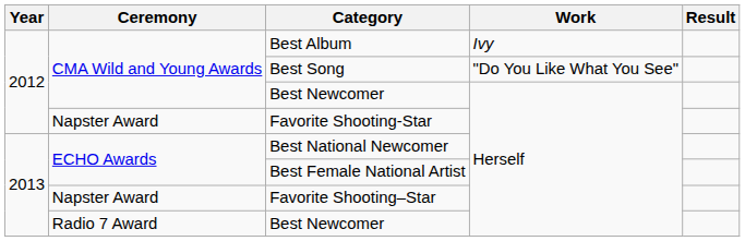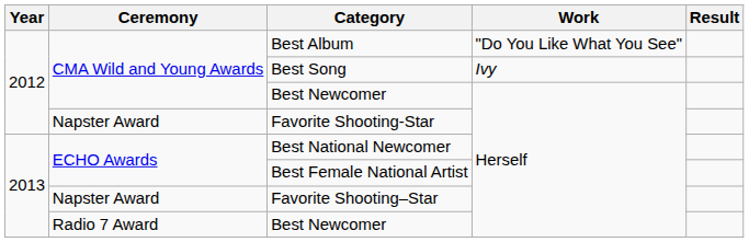Best Album | Work: Ivy -> "Do You Like What You See"
Best Song | Work: "Do You Like What You See" -> Ivy
